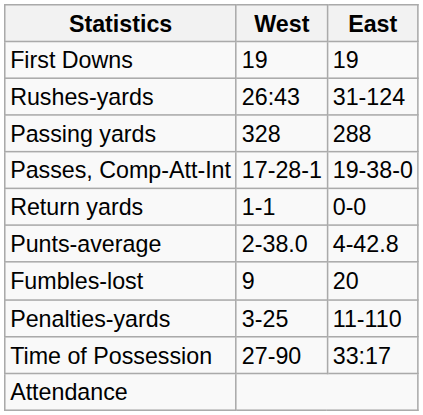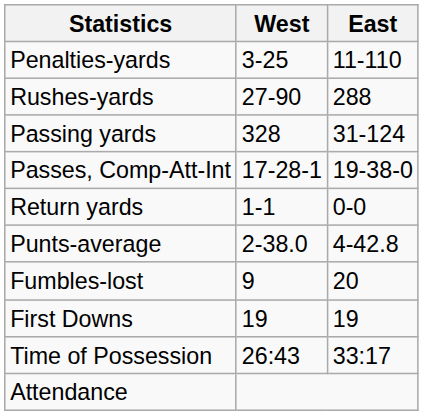rows swapped: First Downs <-> Penalties-yards
Rushes-yards | West: 26:43 -> 27-90
Rushes-yards | East: 31-124 -> 288
Passing yards | East: 288 -> 31-124
Time of Possession | West: 27-90 -> 26:43
